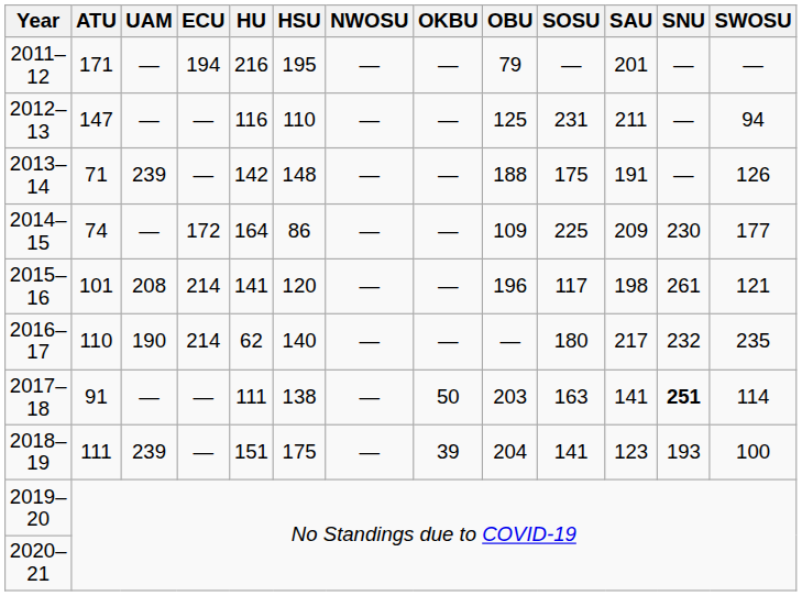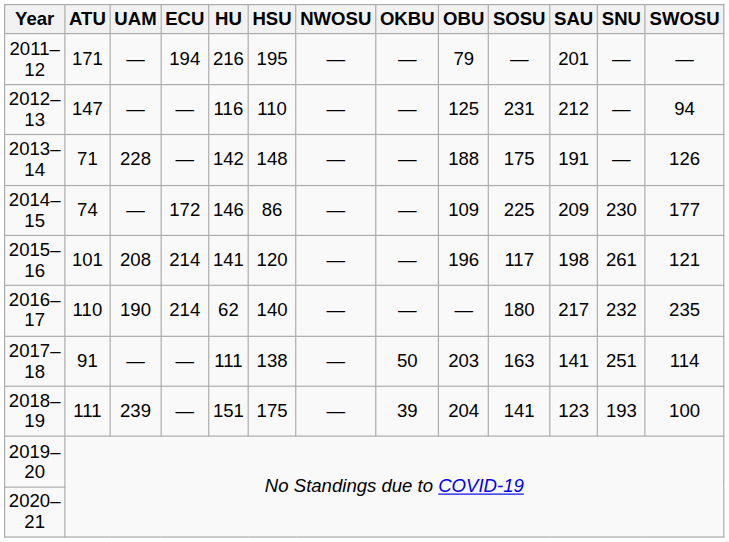2012–13 | SAU: 211 -> 212
2013–14 | UAM: 239 -> 228
2014–15 | HU: 164 -> 146
2017–18 | SNU: bold -> normal
